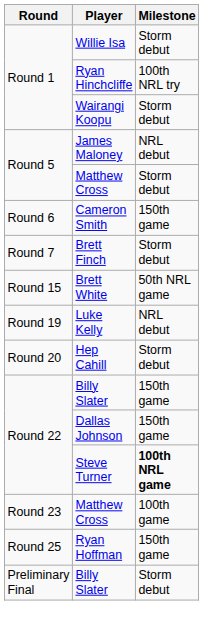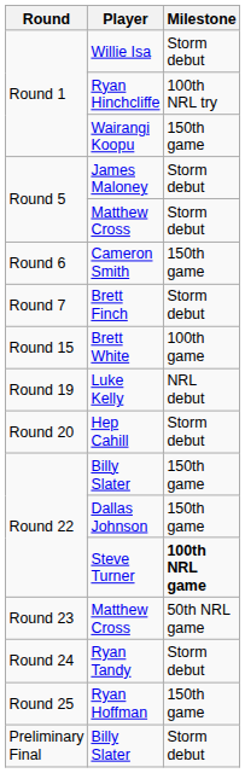Wairangi Koopu | Milestone: Storm debut -> 150th game
James Maloney | Milestone: NRL debut -> Storm debut
Brett White | Milestone: 50th NRL game -> 100th game
Round 23 / Matthew Cross | Milestone: 100th game -> 50th NRL game
+ row: Round 24 | Ryan Tandy | Storm debut
